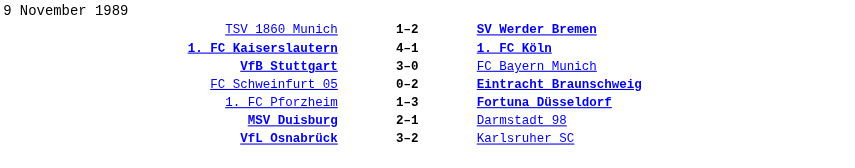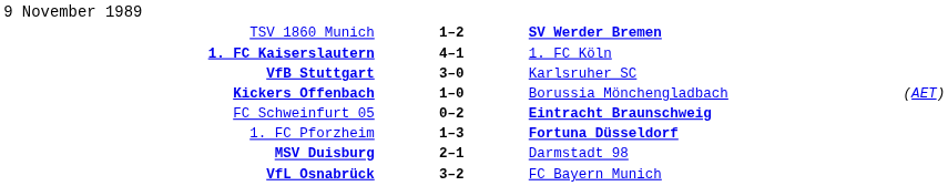1. FC Kaiserslautern | column 3: bold -> normal
VfB Stuttgart | column 3: FC Bayern Munich -> Karlsruher SC
+ row: Kickers Offenbach | 1–0 | Borussia Mönchengladbach | (AET)
VfL Osnabrück | column 3: Karlsruher SC -> FC Bayern Munich
